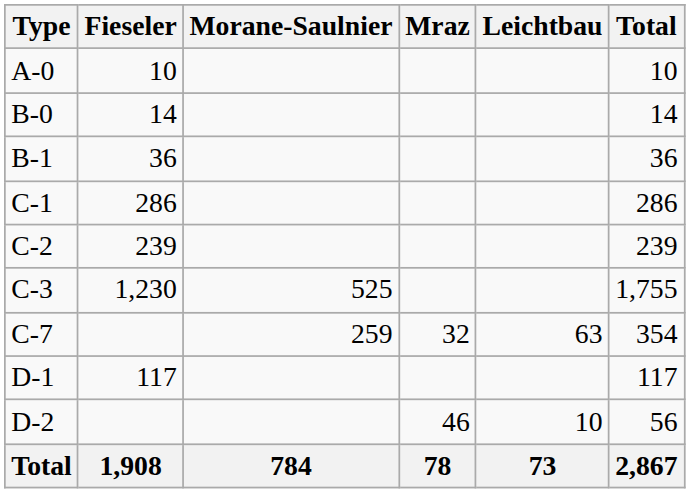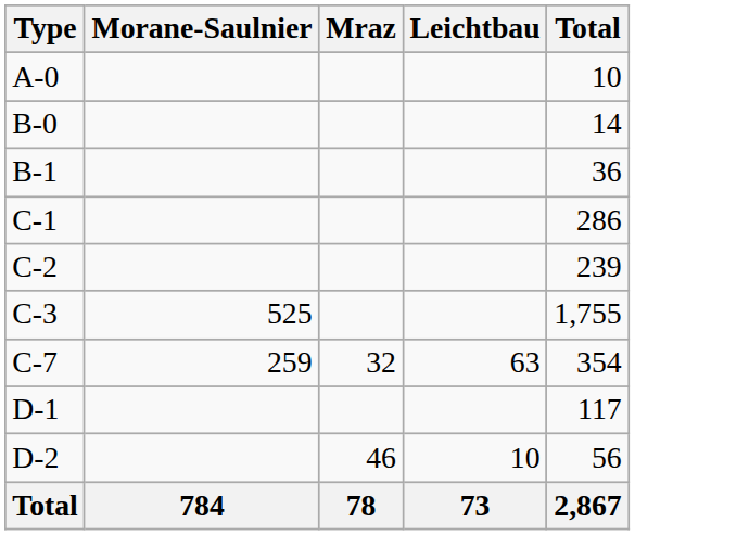- column: Fieseler | 10 | 14 | 36 | 286 | 239 | 1,230 | 117 | 1,908
